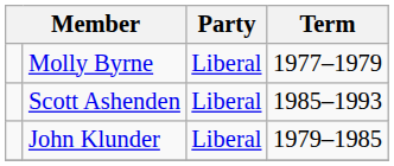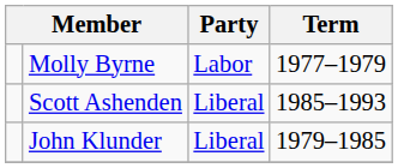Molly Byrne | Party: Liberal -> Labor
